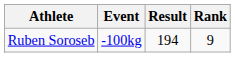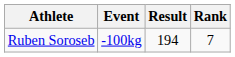Ruben Soroseb | Rank: 9 -> 7
